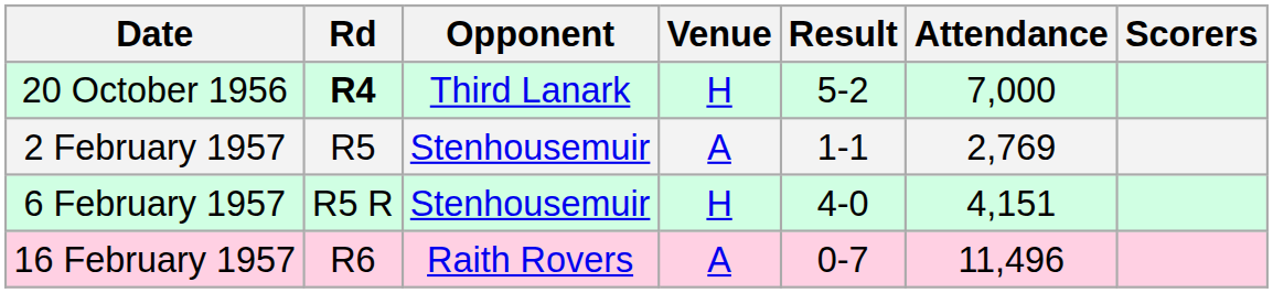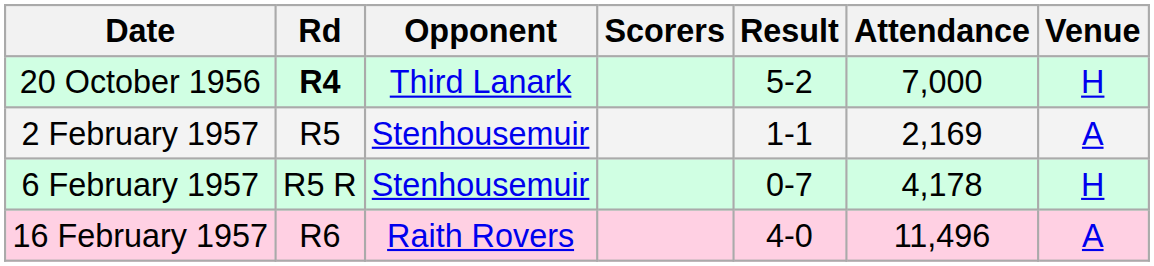columns swapped: Venue <-> Scorers
2 February 1957 | Attendance: 2,769 -> 2,169
6 February 1957 | Result: 4-0 -> 0-7
6 February 1957 | Attendance: 4,151 -> 4,178
16 February 1957 | Result: 0-7 -> 4-0
